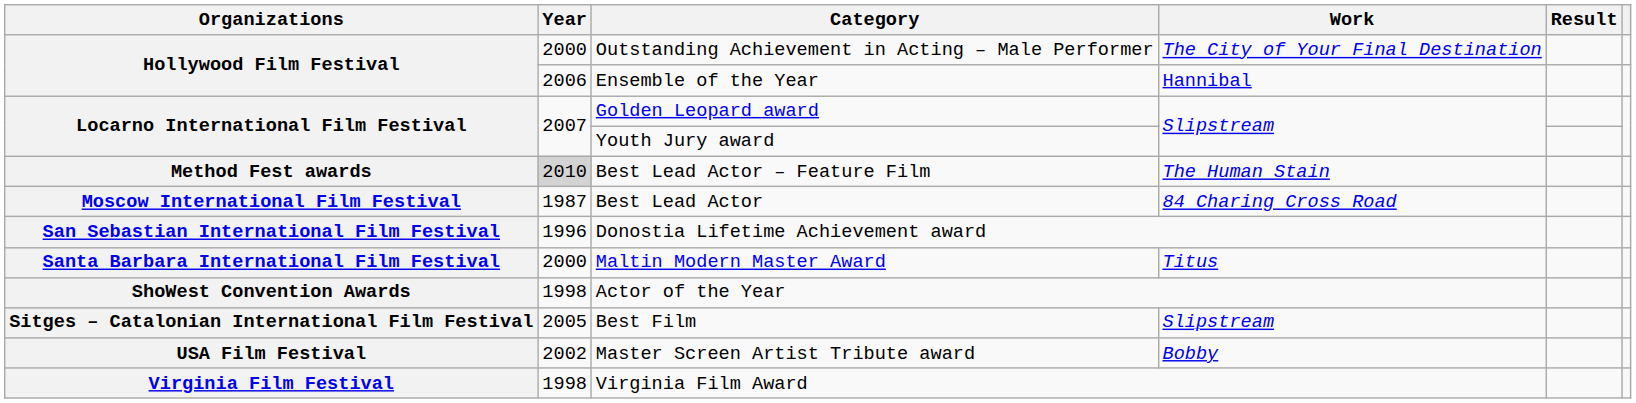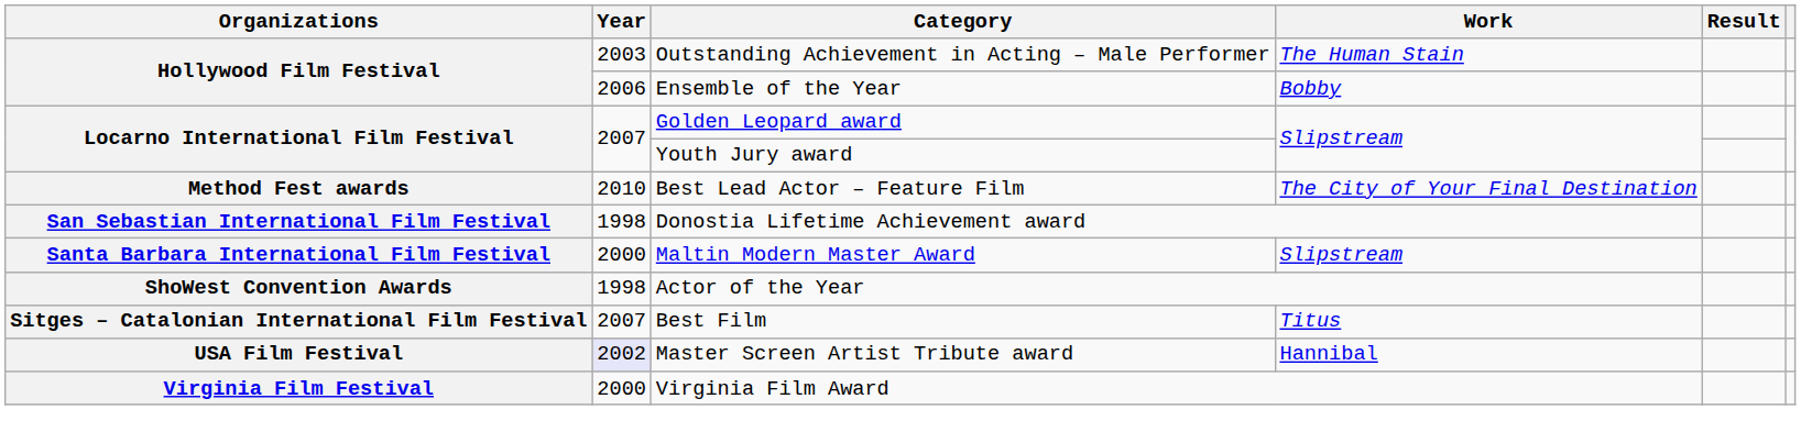Outstanding Achievement in Acting – Male Performer | Year: 2000 -> 2003
Outstanding Achievement in Acting – Male Performer | Work: The City of Your Final Destination -> The Human Stain
Ensemble of the Year | Work: Hannibal -> Bobby
Best Lead Actor – Feature Film | Year: lightgrey background -> no background
Best Lead Actor – Feature Film | Work: The Human Stain -> The City of Your Final Destination
- row: Moscow International Film Festival | 1987 | Best Lead Actor | 84 Charing Cross Road
Donostia Lifetime Achievement award | Year: 1996 -> 1998
Maltin Modern Master Award | Work: Titus -> Slipstream
Best Film | Year: 2005 -> 2007
Best Film | Work: Slipstream -> Titus
Master Screen Artist Tribute award | Year: no background -> lavender background
Master Screen Artist Tribute award | Work: Bobby -> Hannibal
Virginia Film Award | Year: 1998 -> 2000
